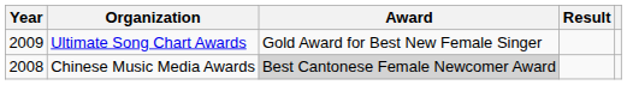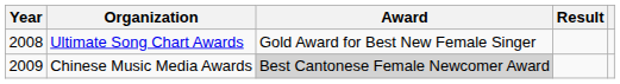Ultimate Song Chart Awards | Year: 2009 -> 2008
Chinese Music Media Awards | Year: 2008 -> 2009
